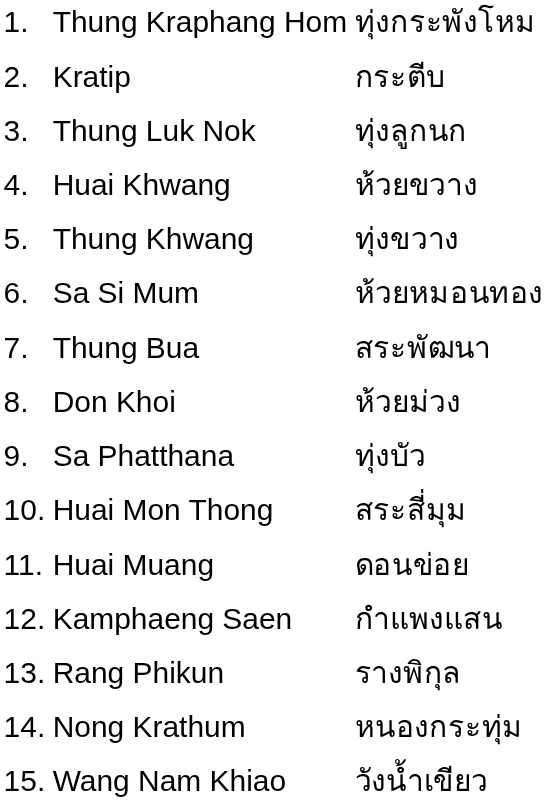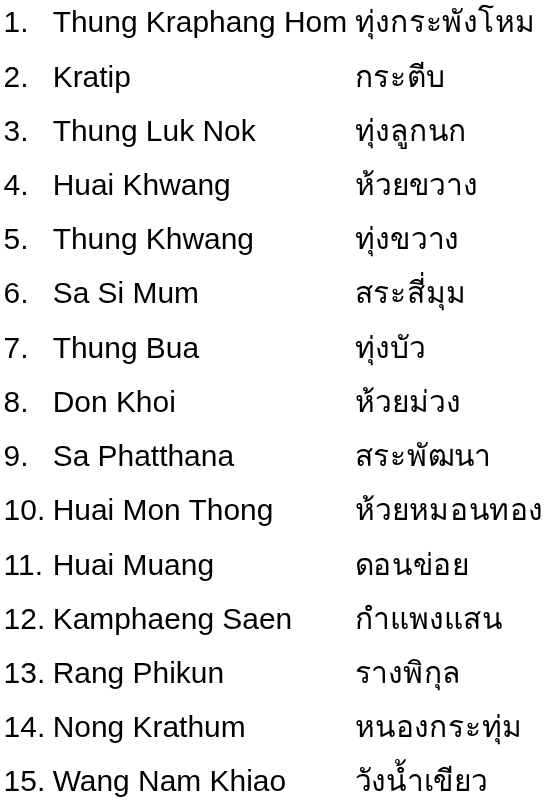Sa Si Mum | column 3: ห้วยหมอนทอง -> สระสี่มุม
Thung Bua | column 3: สระพัฒนา -> ทุ่งบัว
Sa Phatthana | column 3: ทุ่งบัว -> สระพัฒนา
Huai Mon Thong | column 3: สระสี่มุม -> ห้วยหมอนทอง
